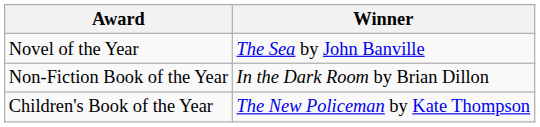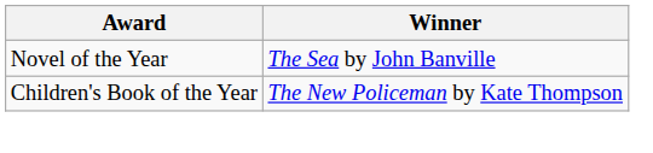- row: Non-Fiction Book of the Year | In the Dark Room by Brian Dillon
